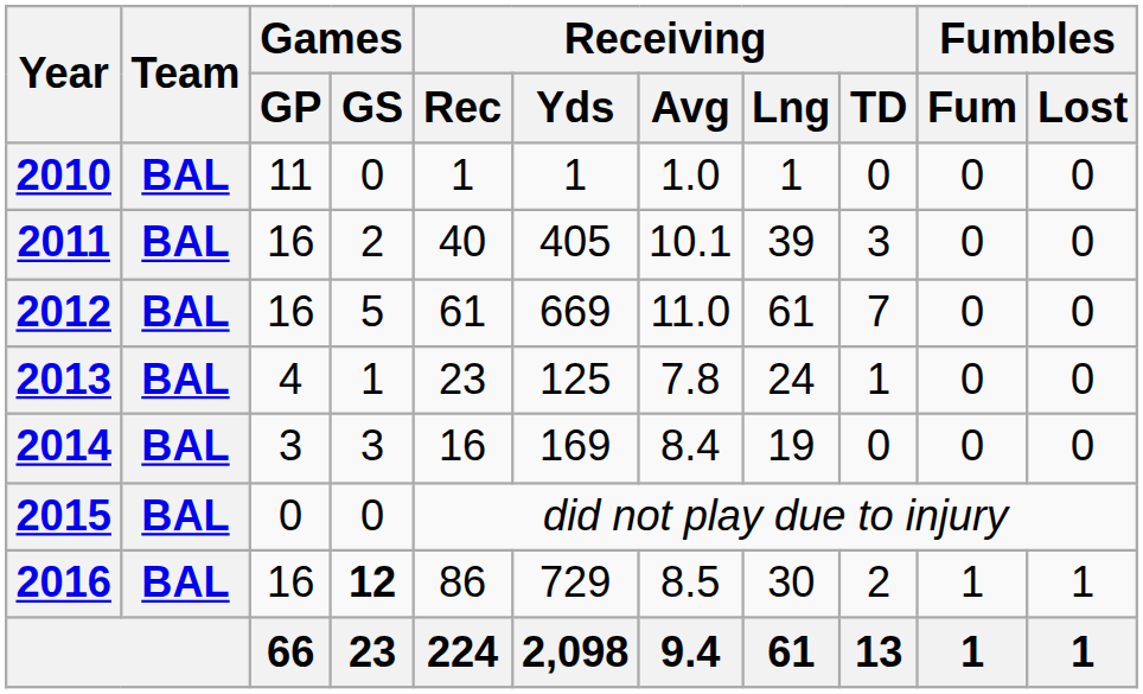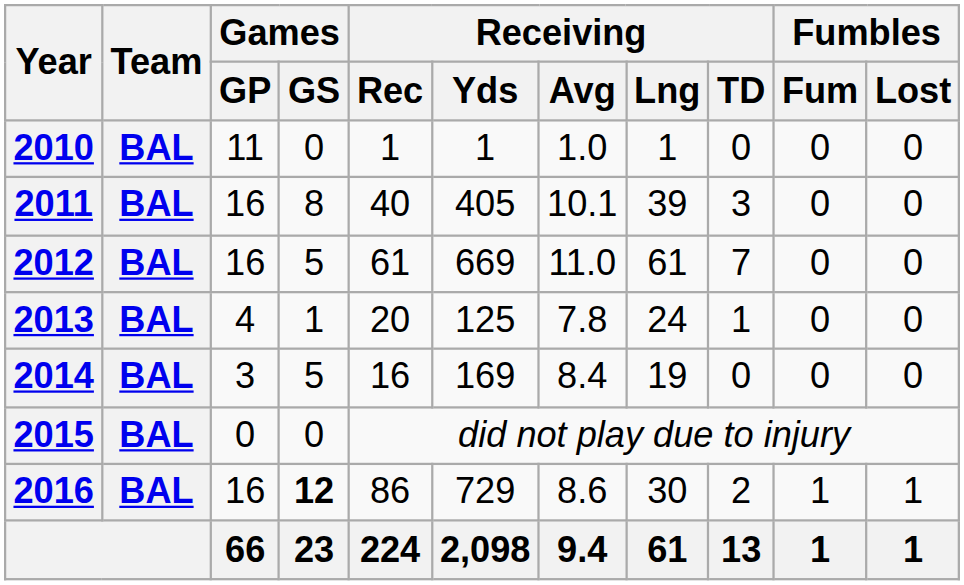2011 | Games / GS: 2 -> 8
2013 | Receiving / Rec: 23 -> 20
2014 | Games / GS: 3 -> 5
2016 | Receiving / Avg: 8.5 -> 8.6
